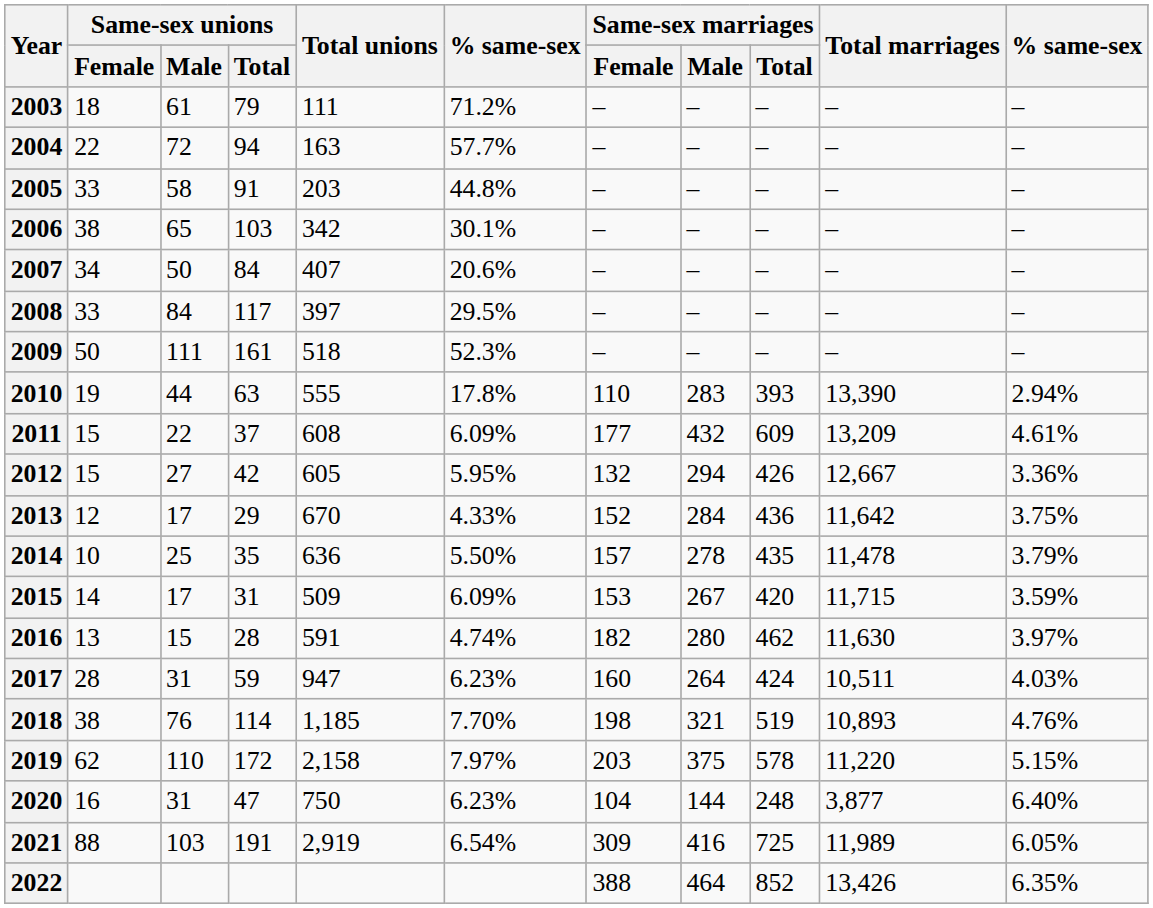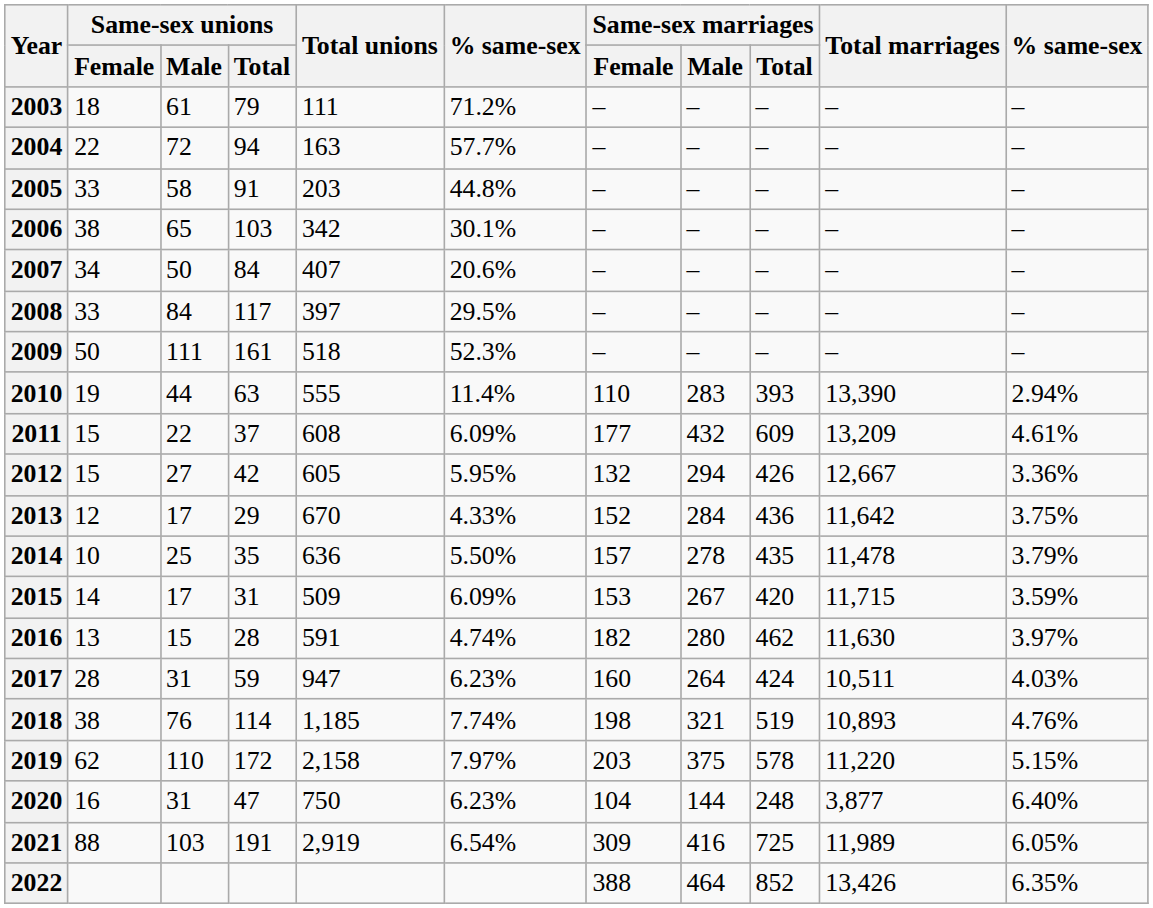2010 | column 6: 17.8% -> 11.4%
2018 | column 6: 7.70% -> 7.74%
